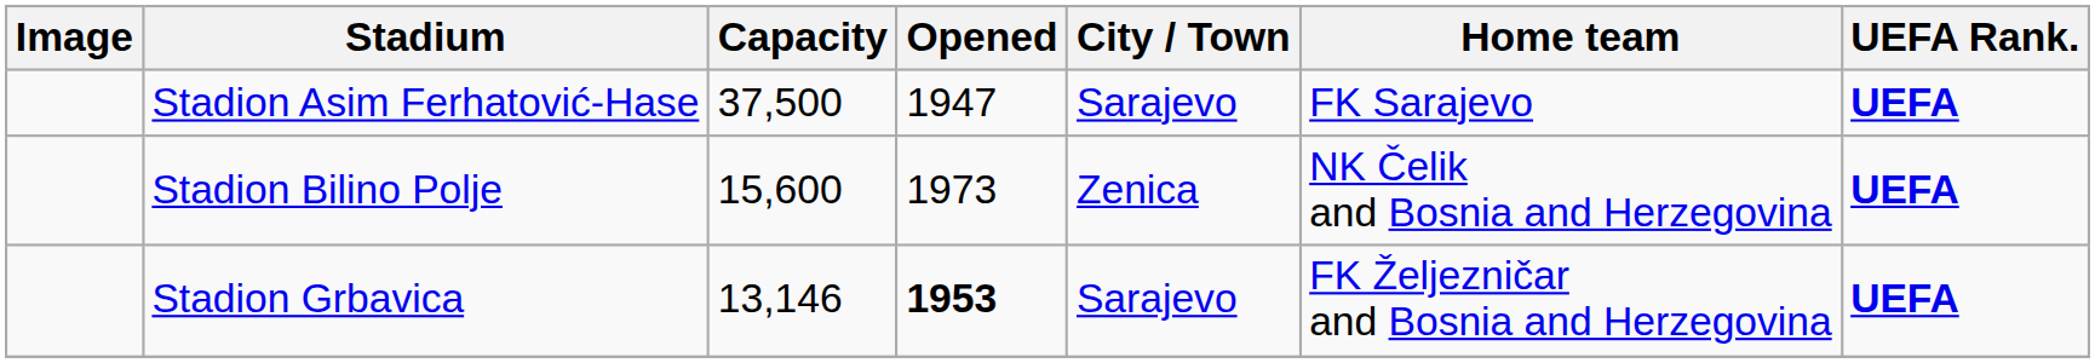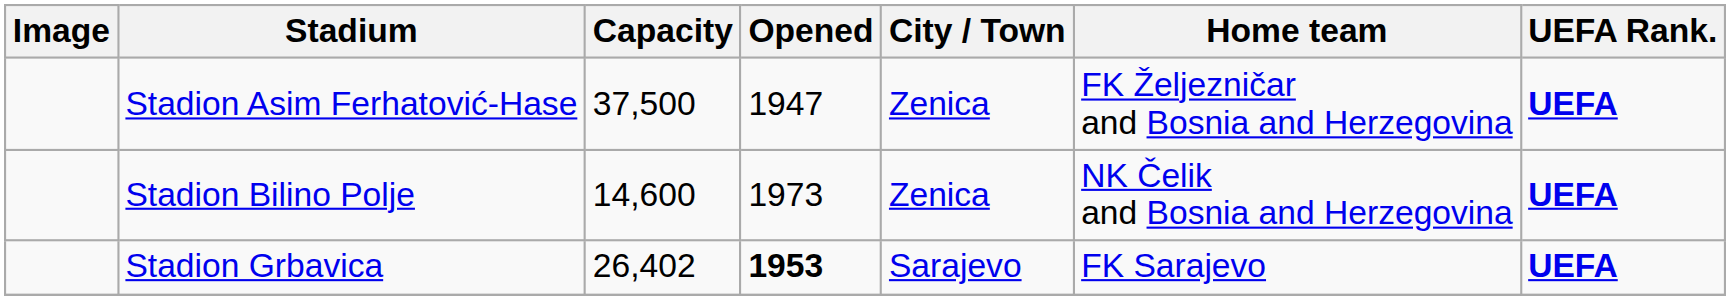Stadion Asim Ferhatović-Hase | City / Town: Sarajevo -> Zenica
Stadion Asim Ferhatović-Hase | Home team: FK Sarajevo -> FK Željezničar and Bosnia and Herzegovina
Stadion Bilino Polje | Capacity: 15,600 -> 14,600
Stadion Grbavica | Capacity: 13,146 -> 26,402
Stadion Grbavica | Home team: FK Željezničar and Bosnia and Herzegovina -> FK Sarajevo
